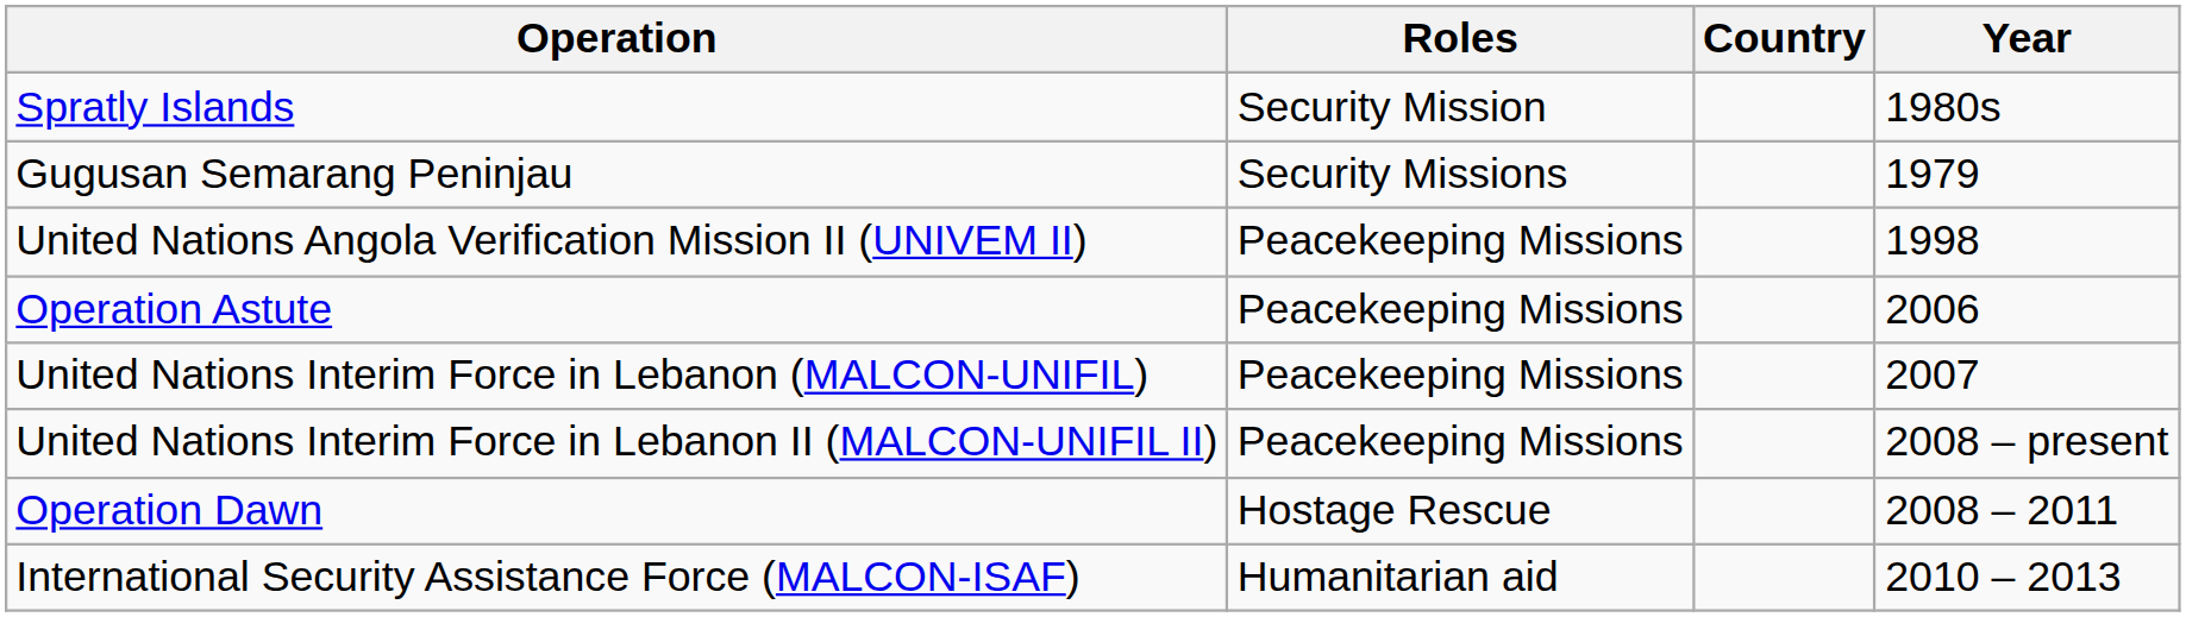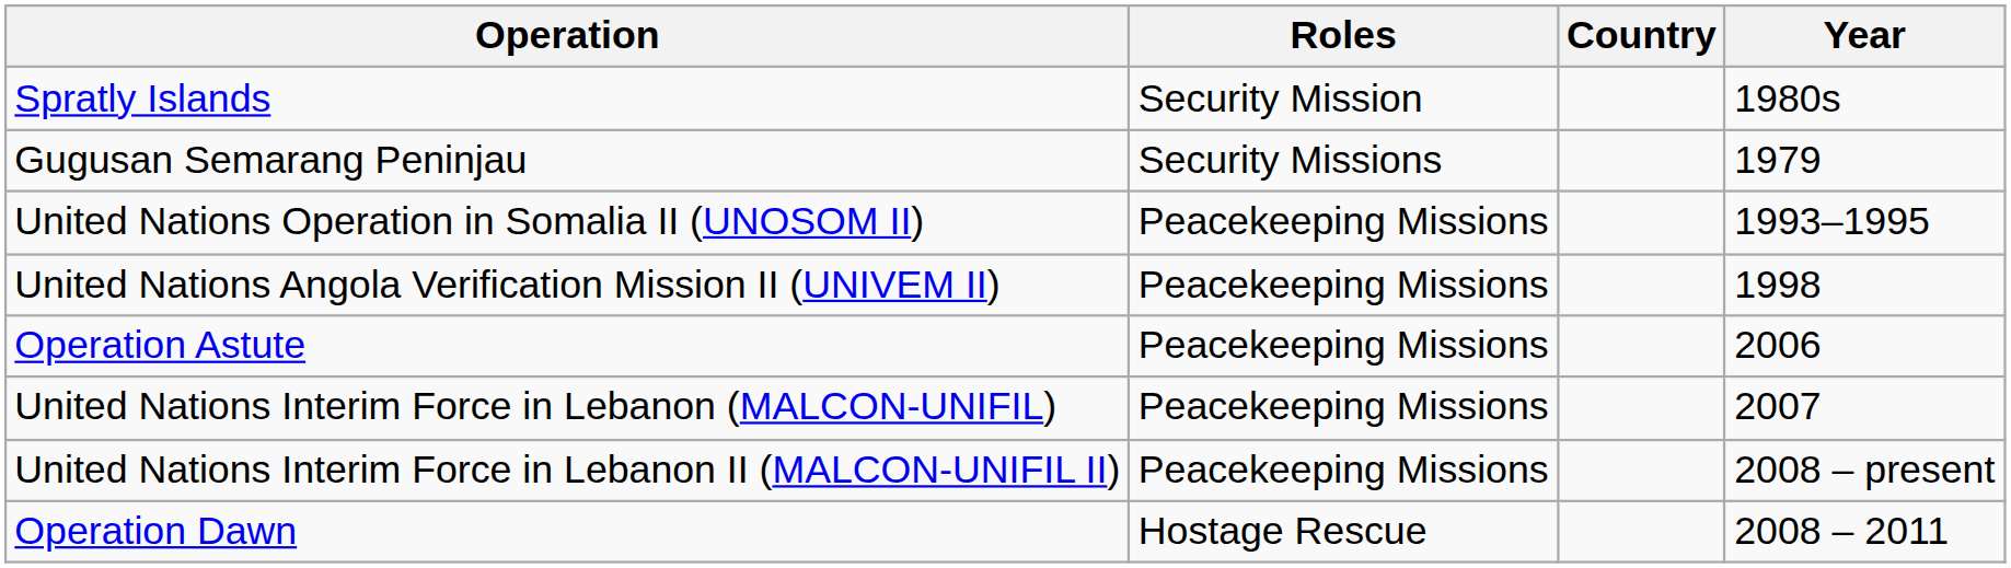+ row: United Nations Operation in Somalia II (UNOSOM II) | Peacekeeping Missions | 1993–1995
- row: International Security Assistance Force (MALCON-ISAF) | Humanitarian aid | 2010 – 2013
